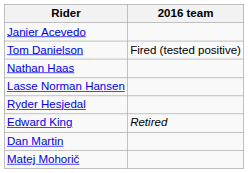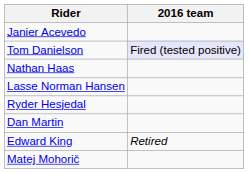Tom Danielson | 2016 team: no background -> lavender background
rows swapped: Edward King <-> Dan Martin
